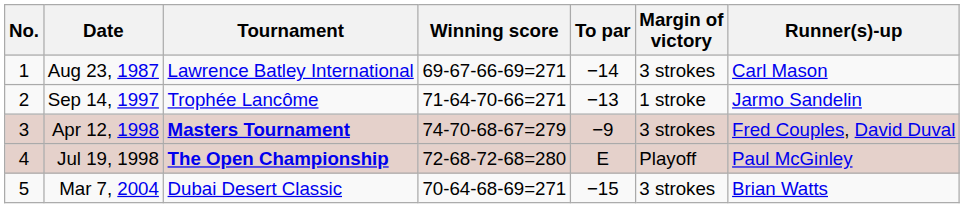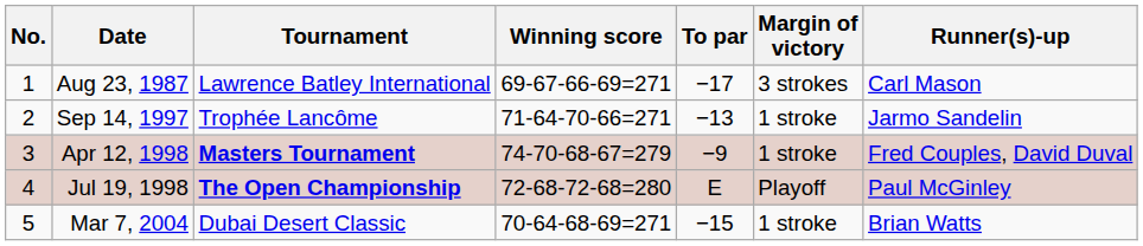Aug 23, 1987 | To par: −14 -> −17
Apr 12, 1998 | Margin of victory: 3 strokes -> 1 stroke
Mar 7, 2004 | Margin of victory: 3 strokes -> 1 stroke
